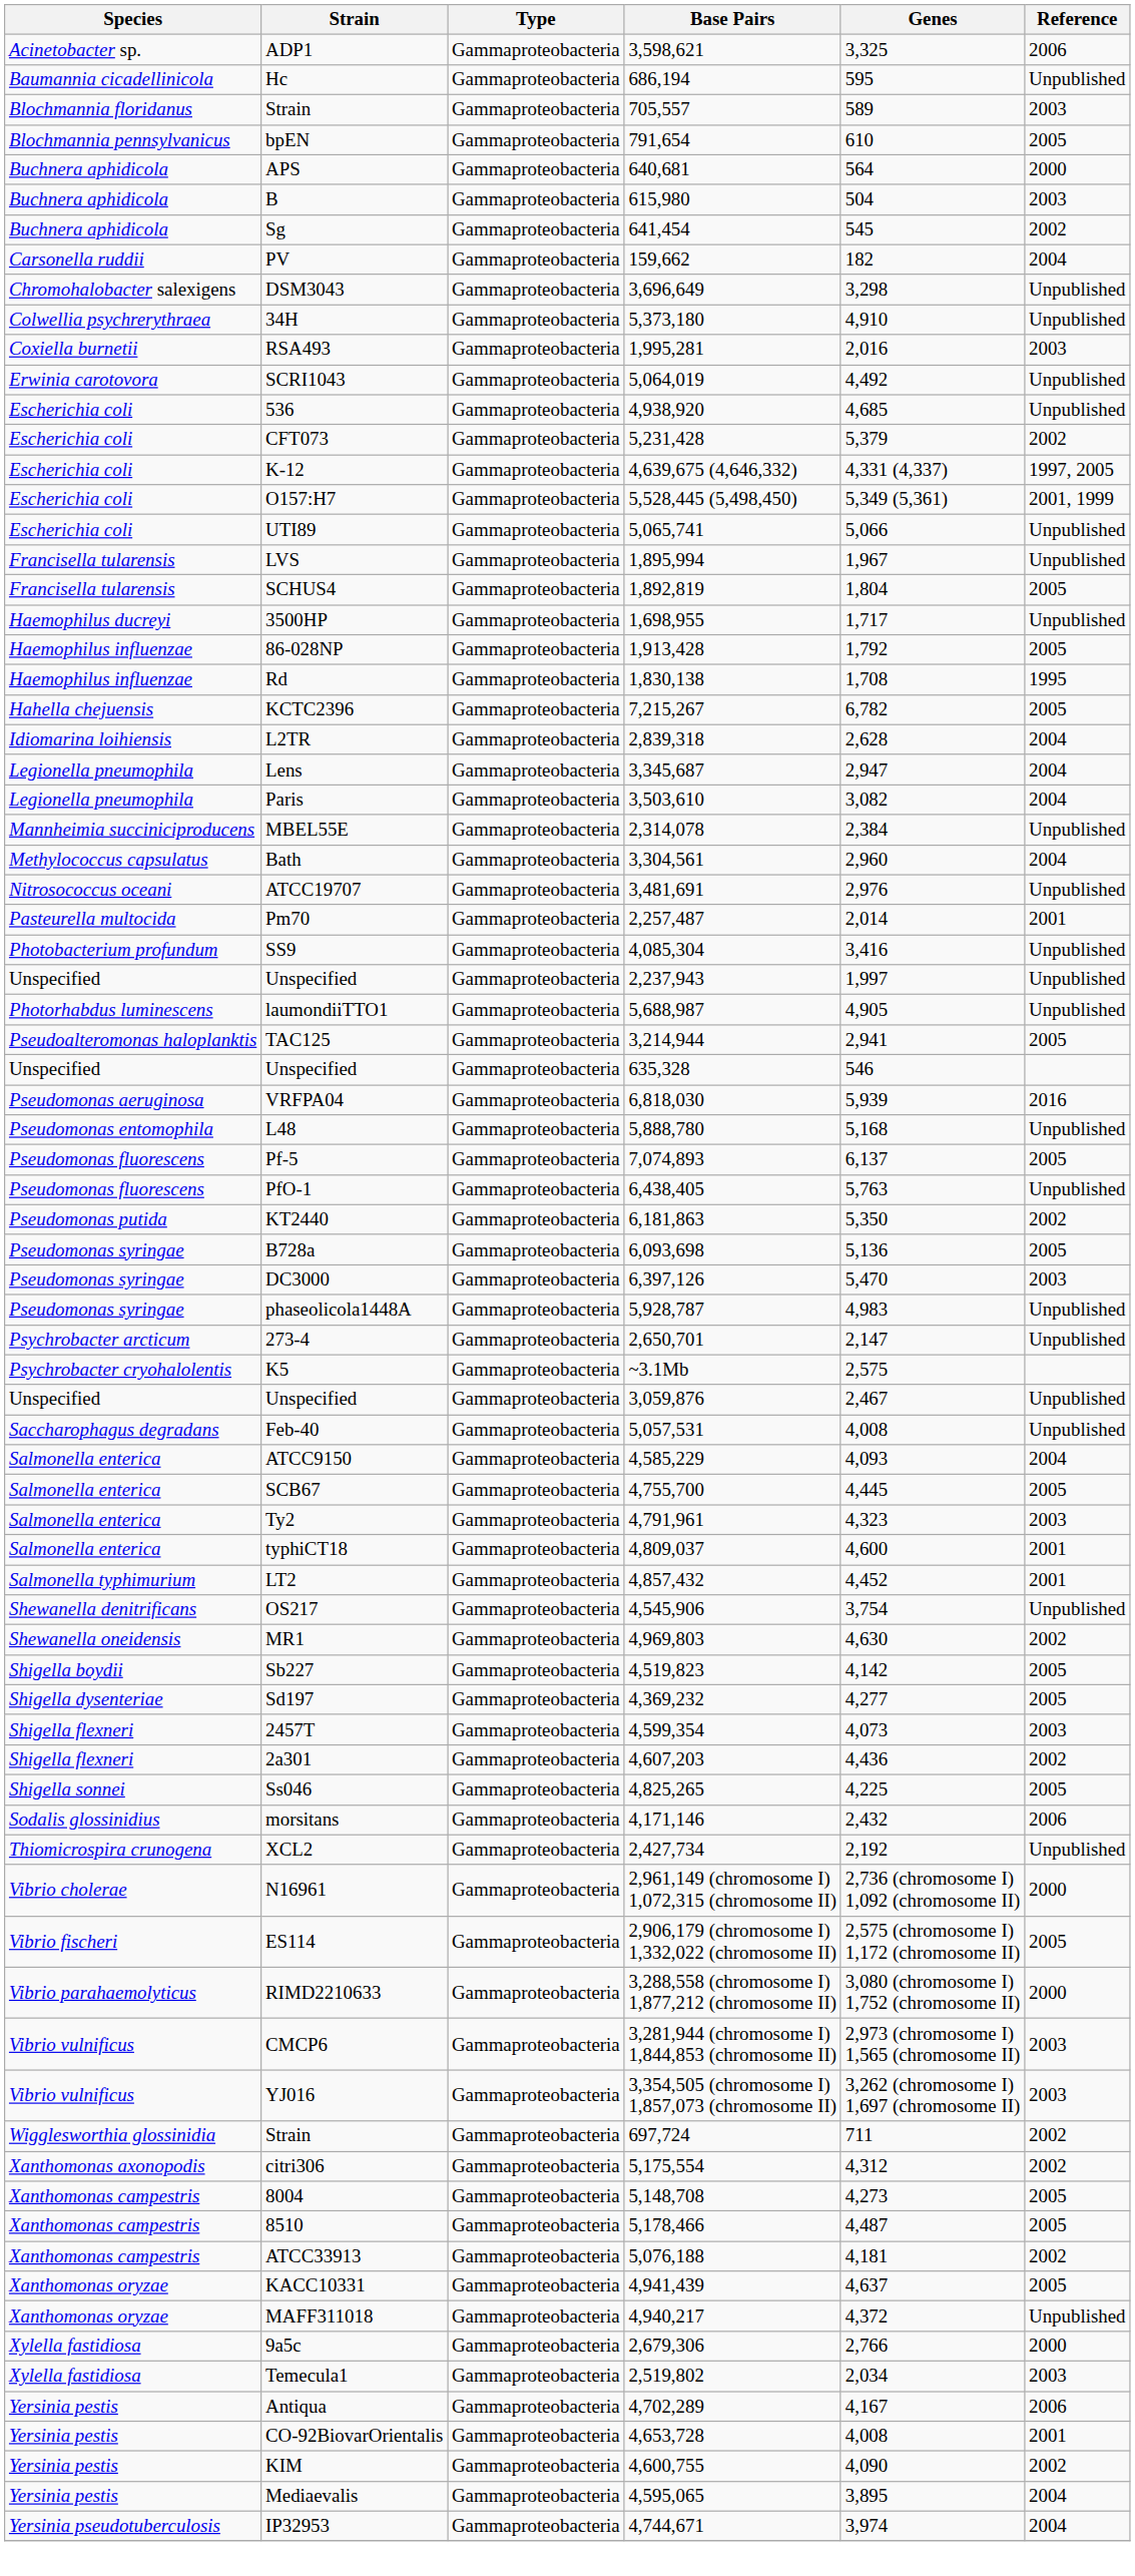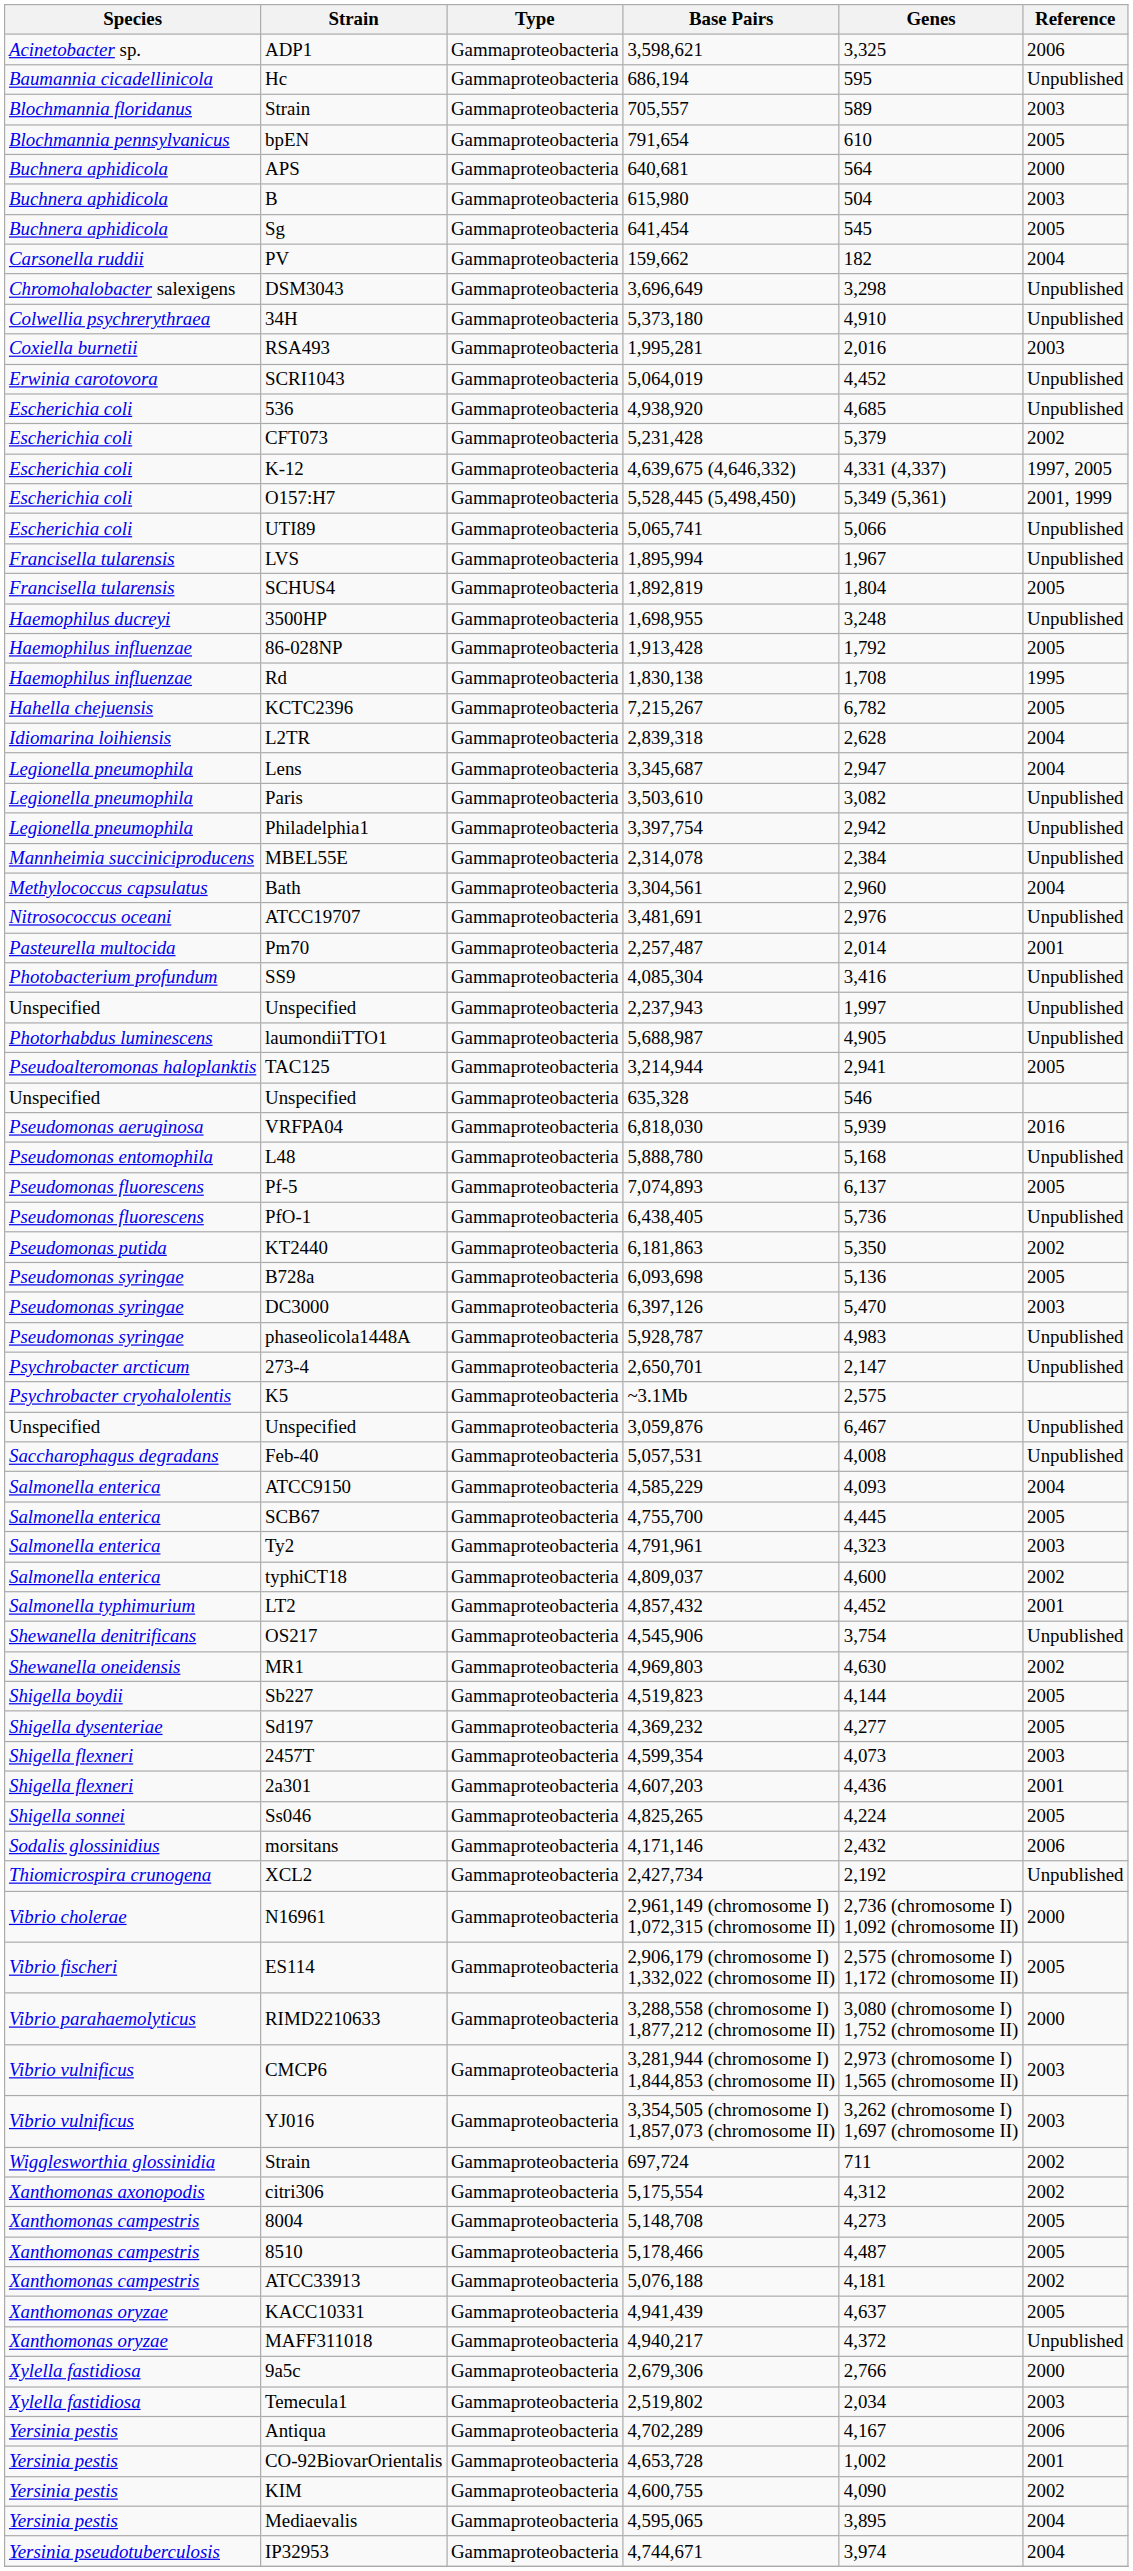Sg | Reference: 2002 -> 2005
SCRI1043 | Genes: 4,492 -> 4,452
3500HP | Genes: 1,717 -> 3,248
Paris | Reference: 2004 -> Unpublished
+ row: Legionella pneumophila | Philadelphia1 | Gammaproteobacteria | 3,397,754 | 2,942 | Unpublished
PfO-1 | Genes: 5,763 -> 5,736
Unspecified / 3,059,876 | Genes: 2,467 -> 6,467
typhiCT18 | Reference: 2001 -> 2002
Sb227 | Genes: 4,142 -> 4,144
2a301 | Reference: 2002 -> 2001
Ss046 | Genes: 4,225 -> 4,224
CO-92BiovarOrientalis | Genes: 4,008 -> 1,002
